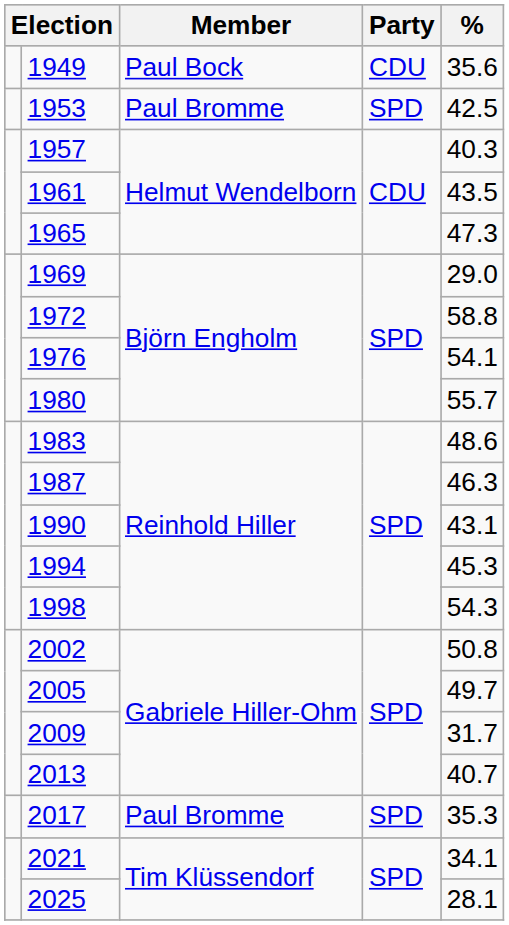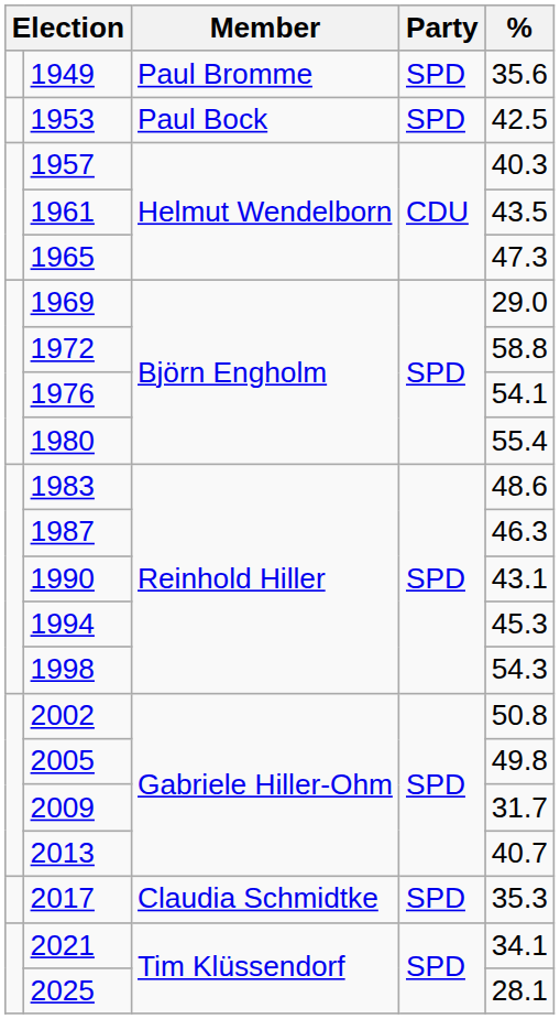1949 | Member: Paul Bock -> Paul Bromme
1949 | Party: CDU -> SPD
1953 | Member: Paul Bromme -> Paul Bock
1980 | %: 55.7 -> 55.4
2005 | %: 49.7 -> 49.8
2017 | Member: Paul Bromme -> Claudia Schmidtke
